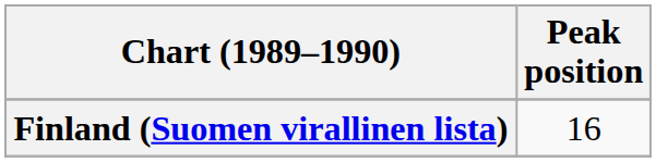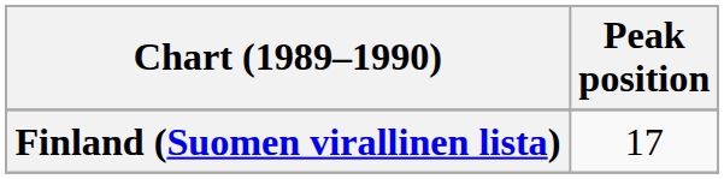Finland (Suomen virallinen lista) | Peak position: 16 -> 17
